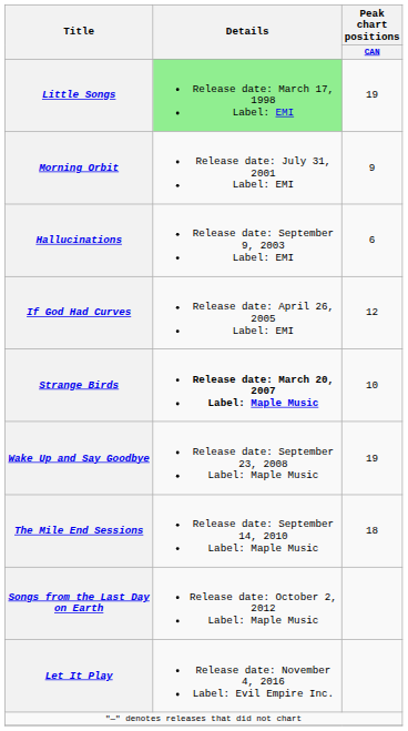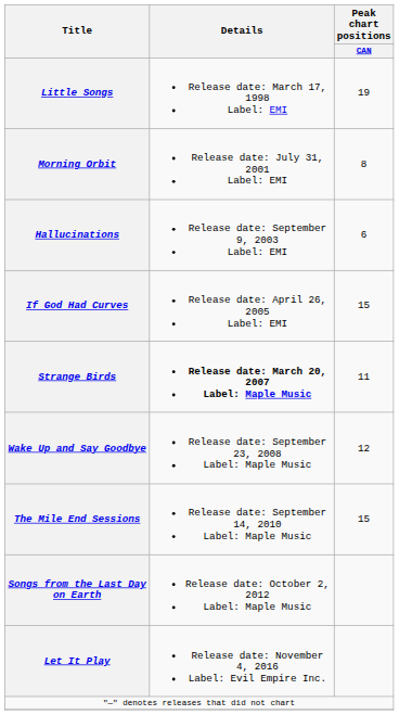Little Songs | Details: lightgreen background -> no background
Morning Orbit | Peak chart positions / CAN: 9 -> 8
If God Had Curves | Peak chart positions / CAN: 12 -> 15
Strange Birds | Peak chart positions / CAN: 10 -> 11
Wake Up and Say Goodbye | Peak chart positions / CAN: 19 -> 12
The Mile End Sessions | Peak chart positions / CAN: 18 -> 15
